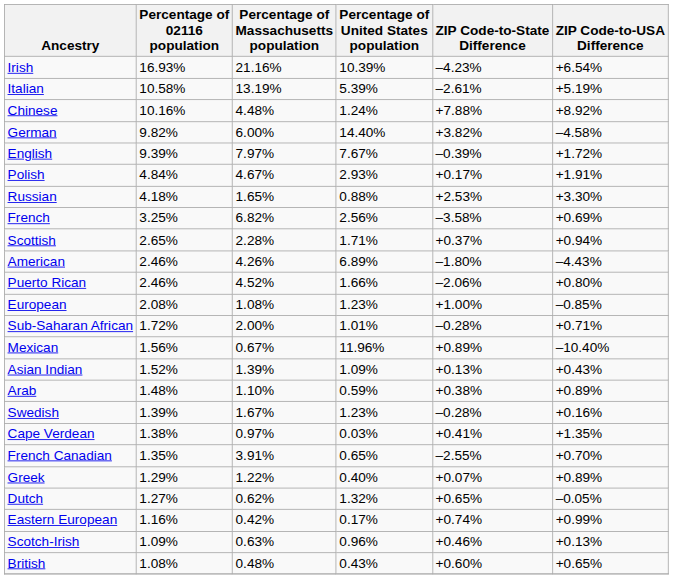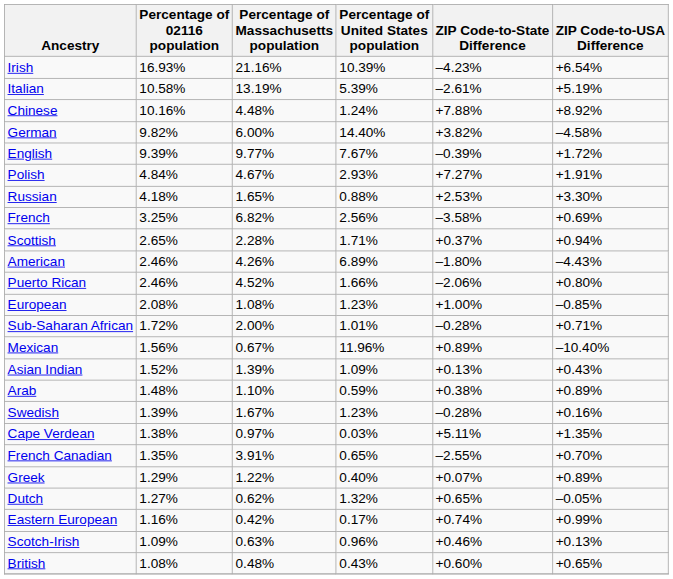English | Percentage of Massachusetts population: 7.97% -> 9.77%
Polish | ZIP Code-to-State Difference: +0.17% -> +7.27%
Cape Verdean | ZIP Code-to-State Difference: +0.41% -> +5.11%
